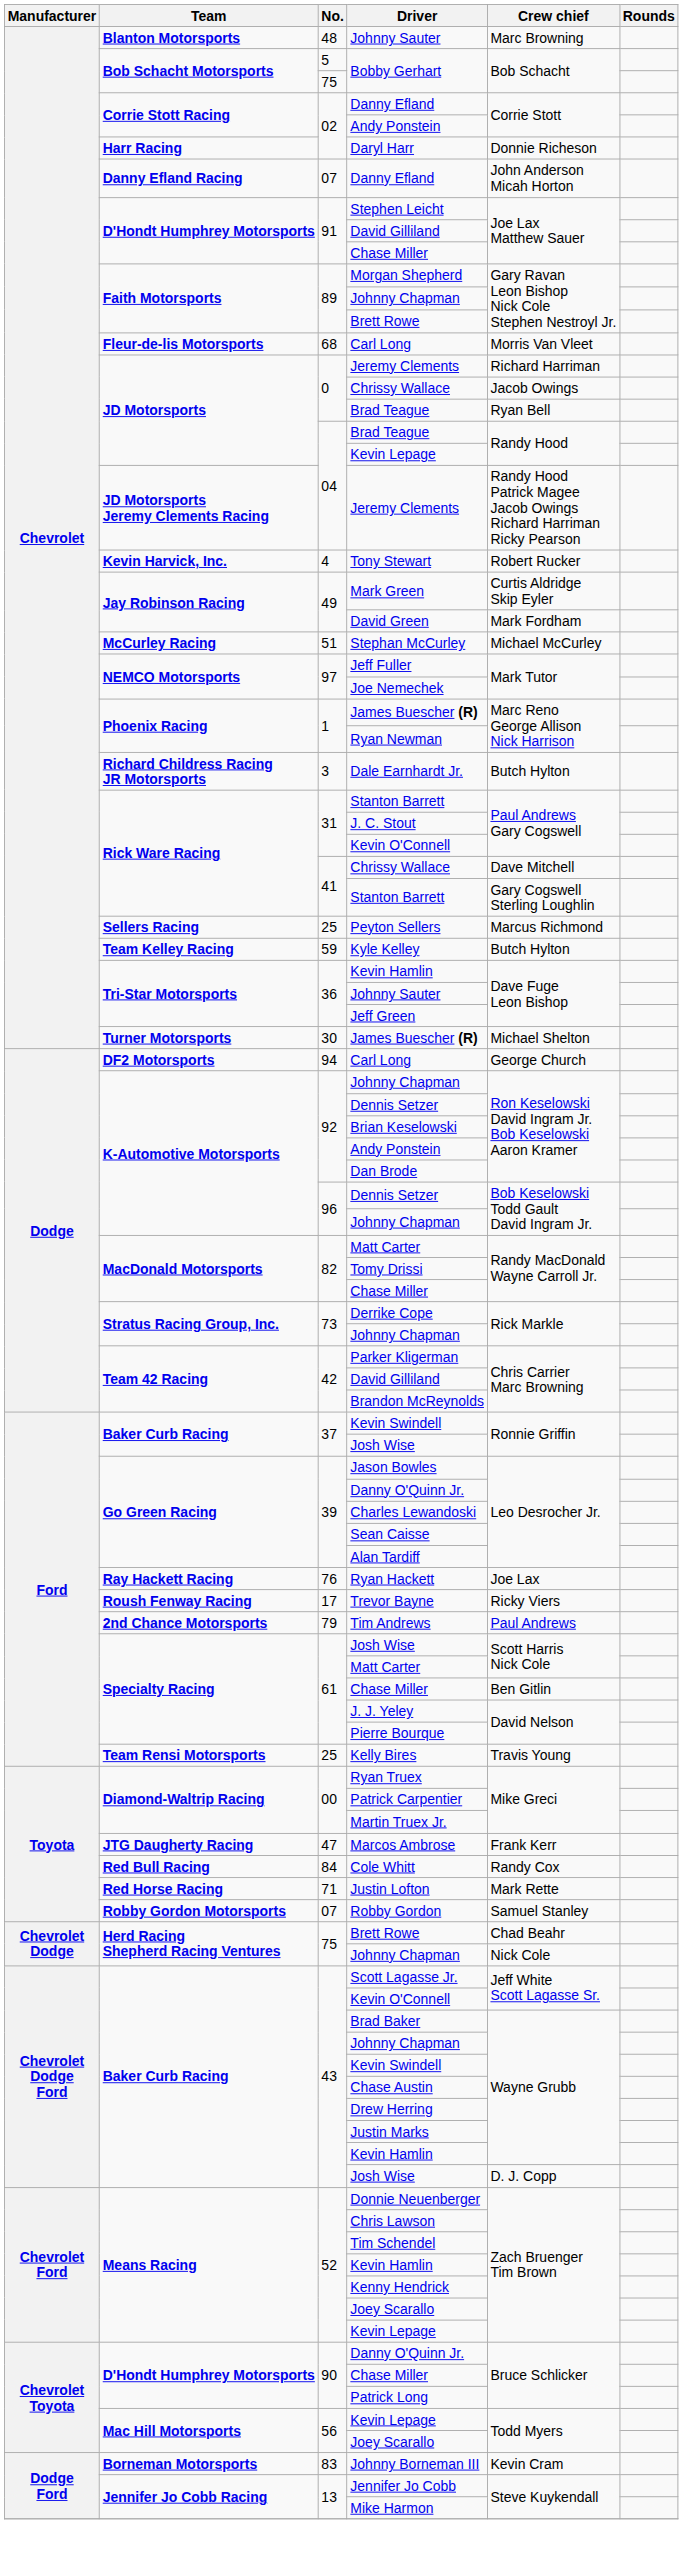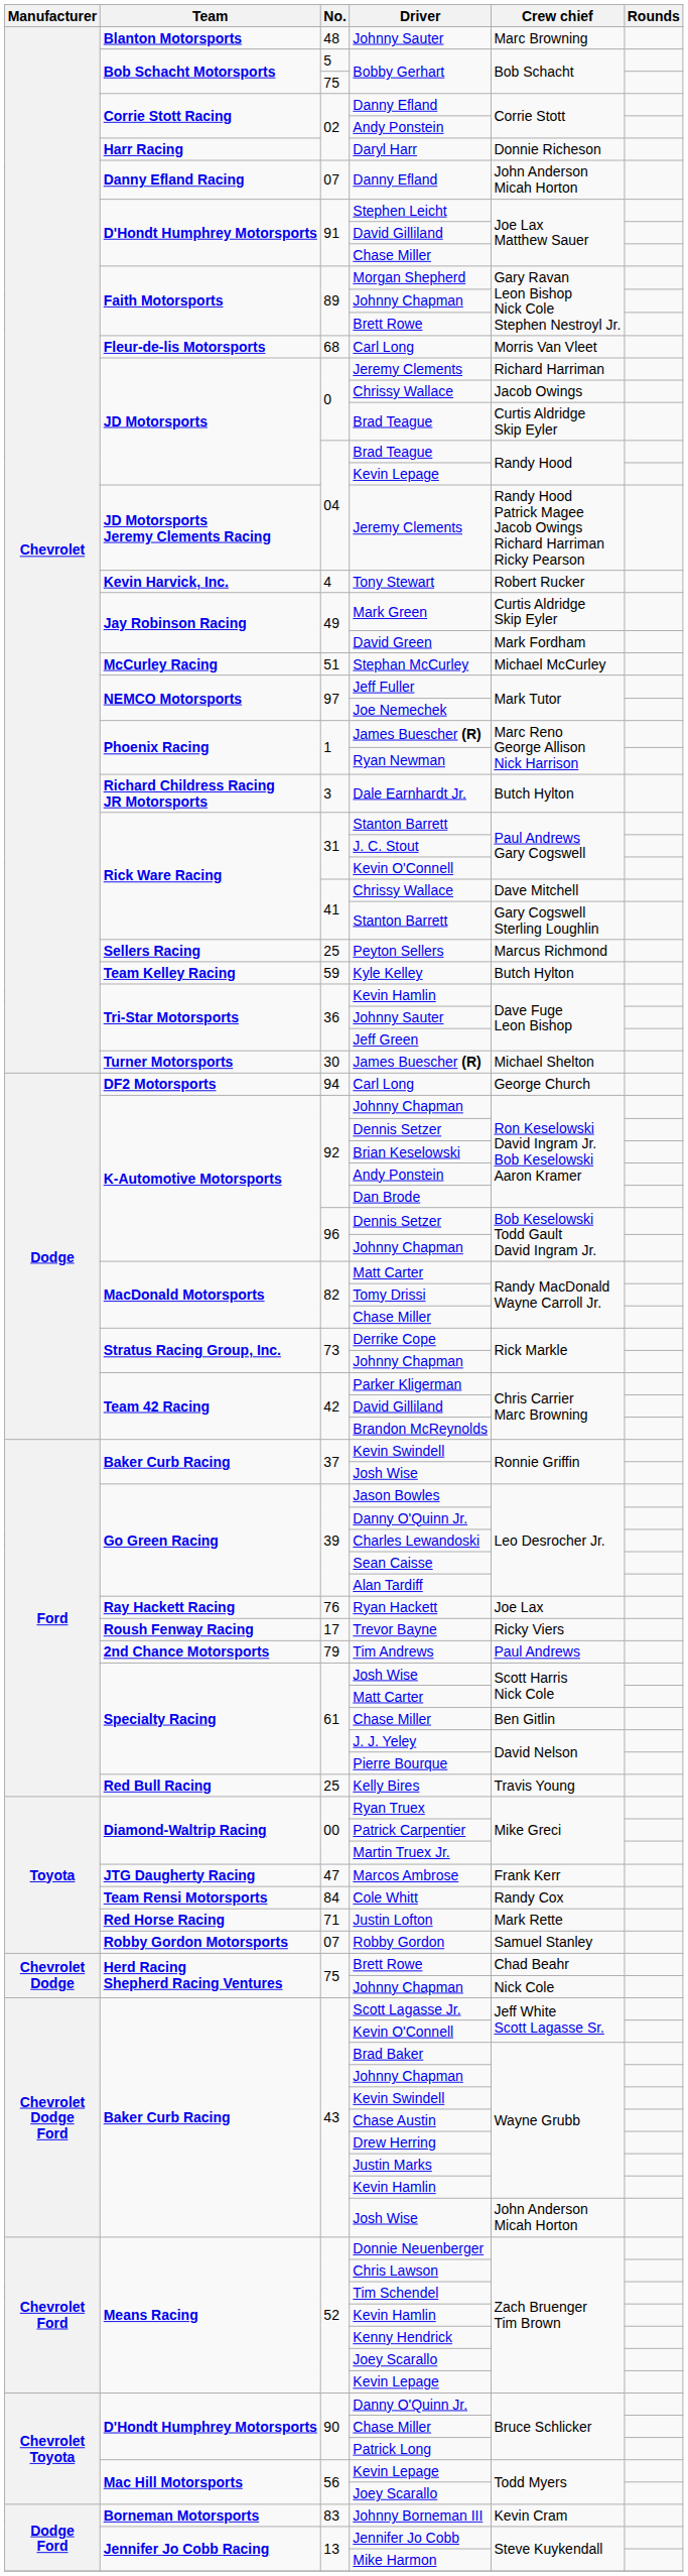0 / Brad Teague | Crew chief: Ryan Bell -> Curtis Aldridge Skip Eyler
Kelly Bires | Team: Team Rensi Motorsports -> Red Bull Racing
Cole Whitt | Team: Red Bull Racing -> Team Rensi Motorsports
43 / Josh Wise | Crew chief: D. J. Copp -> John Anderson Micah Horton
